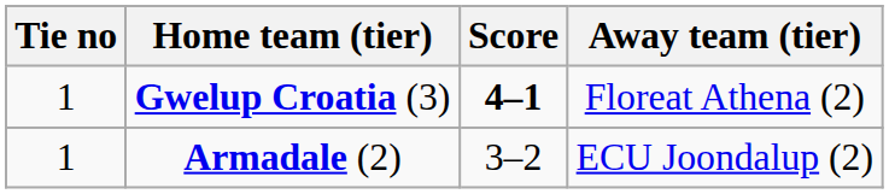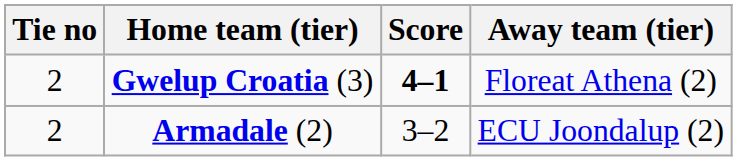Gwelup Croatia (3) | Tie no: 1 -> 2
Armadale (2) | Tie no: 1 -> 2
